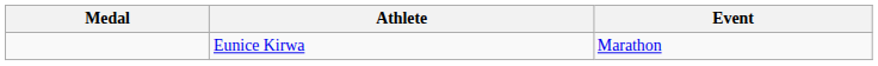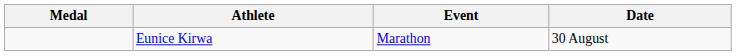+ column: Date | 30 August
